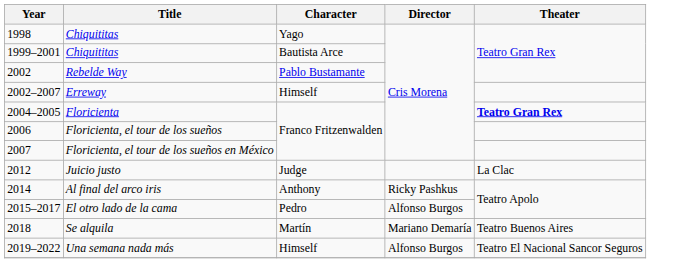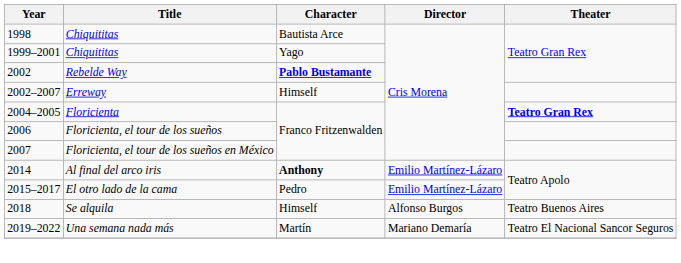1998 / Chiquititas | Character: Yago -> Bautista Arce
1999–2001 / Chiquititas | Character: Bautista Arce -> Yago
Rebelde Way | Character: normal -> bold
- row: 2012 | Juicio justo | Judge | La Clac
Al final del arco iris | Character: normal -> bold
Al final del arco iris | Director: Ricky Pashkus -> Emilio Martínez-Lázaro
El otro lado de la cama | Director: Alfonso Burgos -> Emilio Martínez-Lázaro
Se alquila | Character: Martín -> Himself
Se alquila | Director: Mariano Demaría -> Alfonso Burgos
Una semana nada más | Character: Himself -> Martín
Una semana nada más | Director: Alfonso Burgos -> Mariano Demaría
